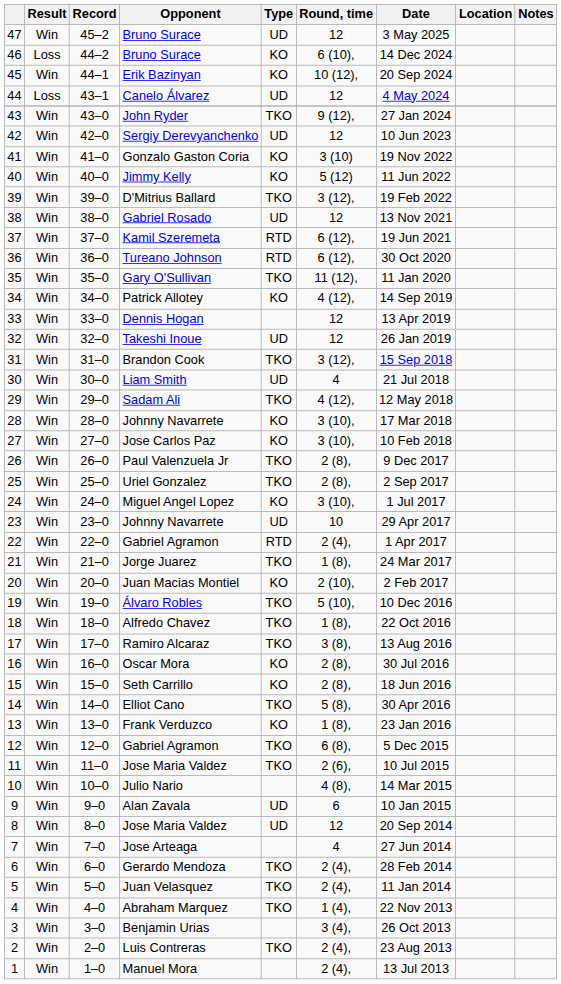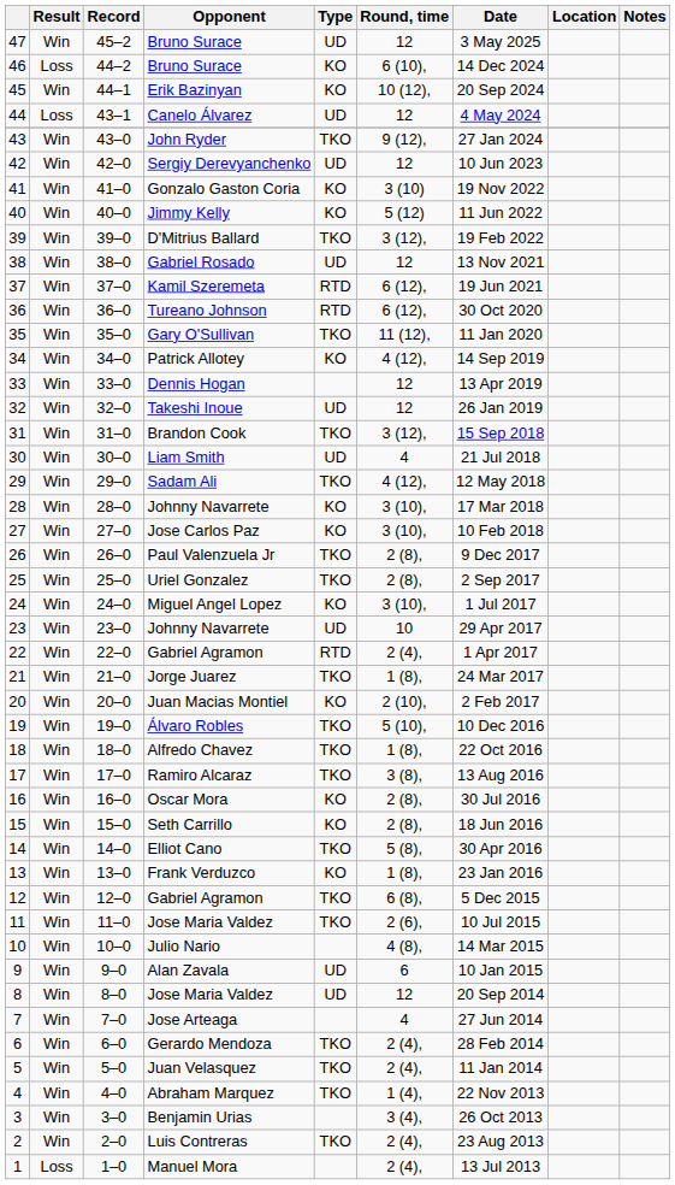Manuel Mora | Result: Win -> Loss
